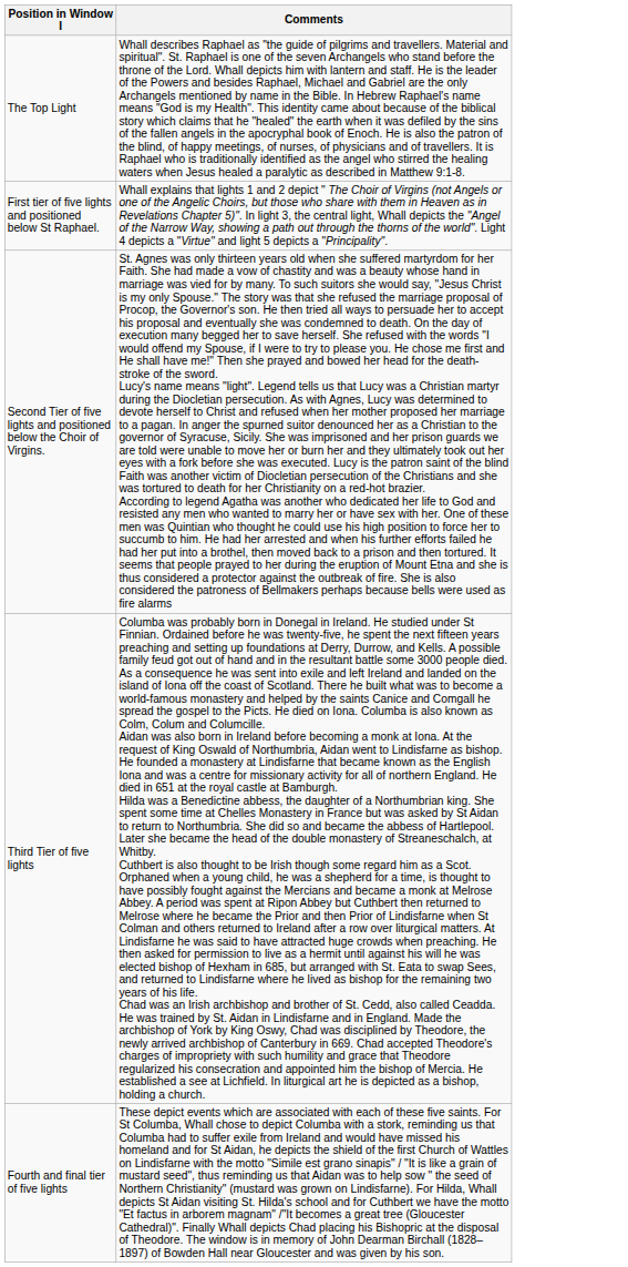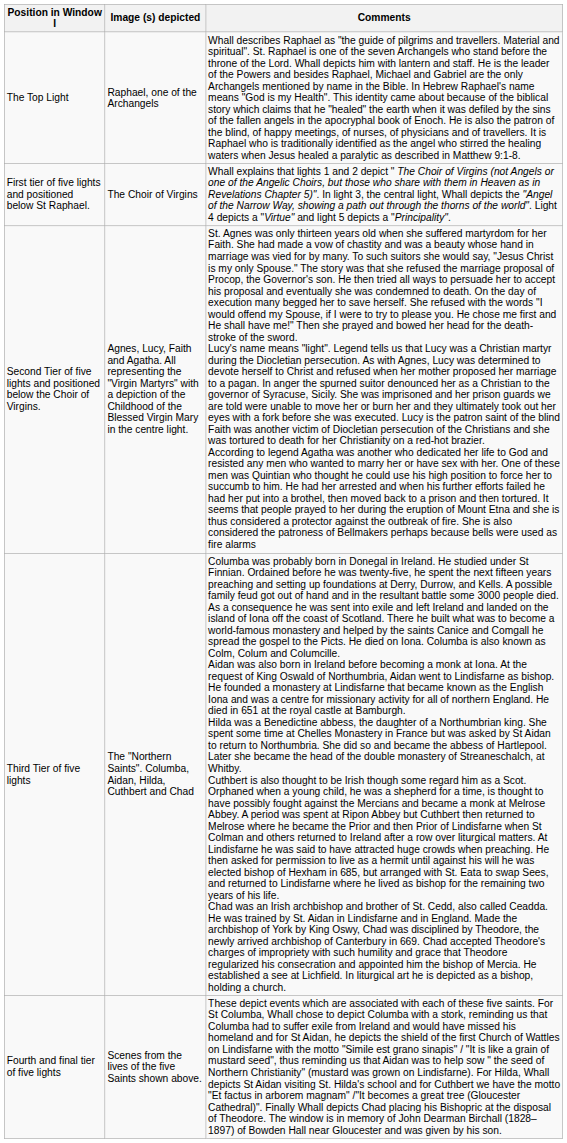+ column: Image (s) depicted | Raphael, one of the Archangels | The Choir of Virgins | Agnes, Lucy, Faith and Agatha. All representing the "Virgin Martyrs" with a depiction of the Childhood of the Blessed Virgin Mary in the centre light. | The "Northern Saints". Columba, Aidan, Hilda, Cuthbert and Chad | Scenes from the lives of the five Saints shown above.
